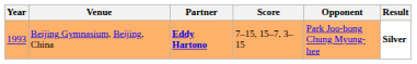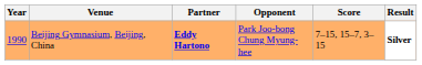columns swapped: Opponent <-> Score
Beijing Gymnasium, Beijing, China | Year: 1993 -> 1990
